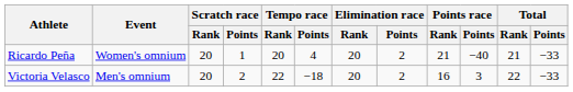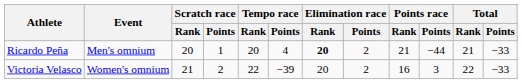Ricardo Peña | Event: Women's omnium -> Men's omnium
Ricardo Peña | Elimination race / Rank: normal -> bold
Ricardo Peña | Points race / Points: −40 -> −44
Victoria Velasco | Event: Men's omnium -> Women's omnium
Victoria Velasco | Scratch race / Rank: 20 -> 21
Victoria Velasco | Tempo race / Points: −18 -> −39
